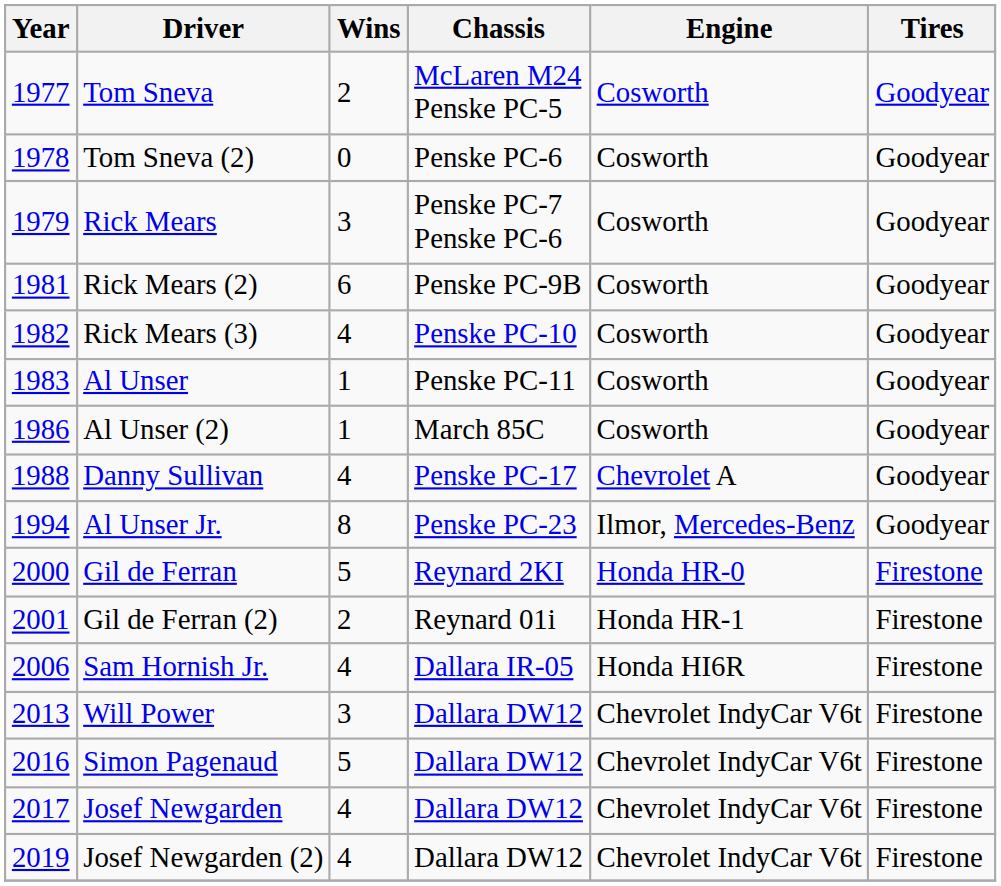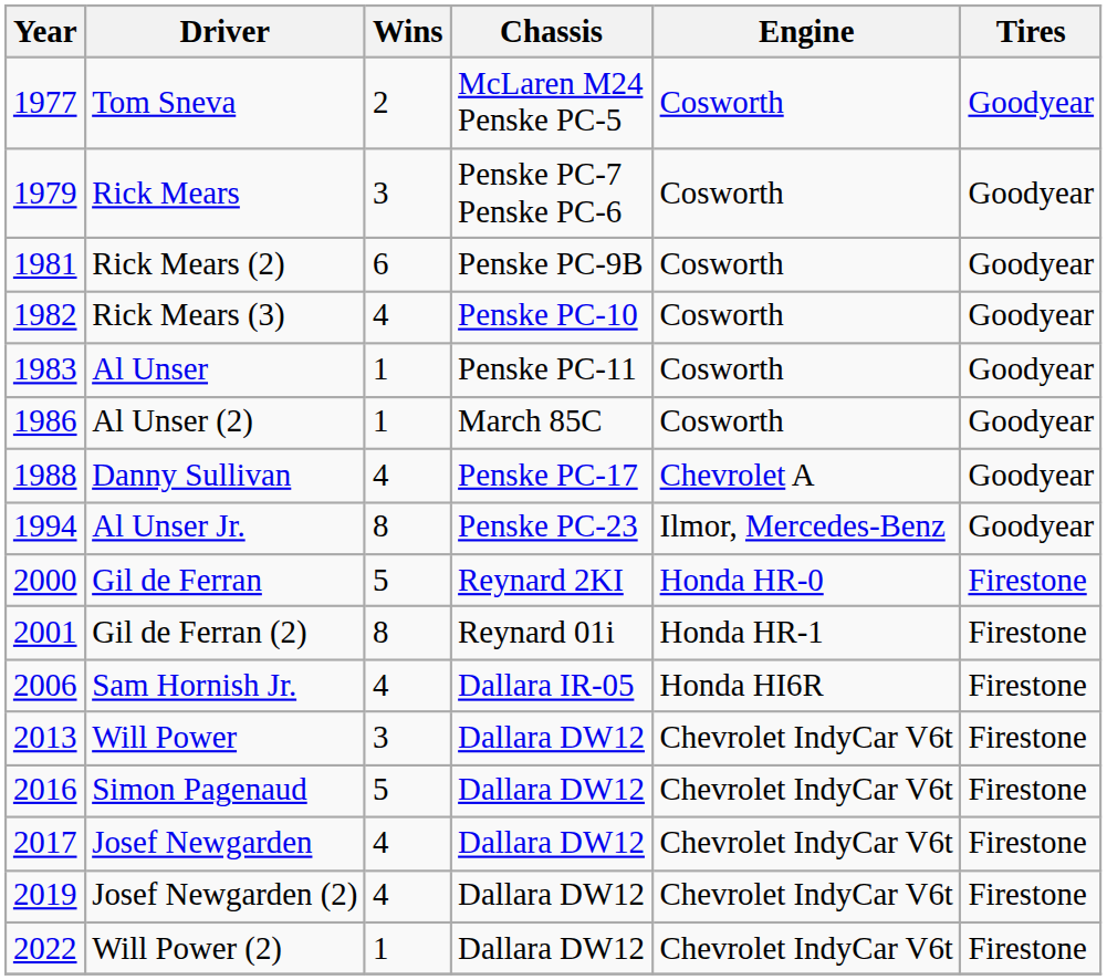- row: 1978 | Tom Sneva (2) | 0 | Penske PC-6 | Cosworth | Goodyear
Gil de Ferran (2) | Wins: 2 -> 8
+ row: 2022 | Will Power (2) | 1 | Dallara DW12 | Chevrolet IndyCar V6t | Firestone
